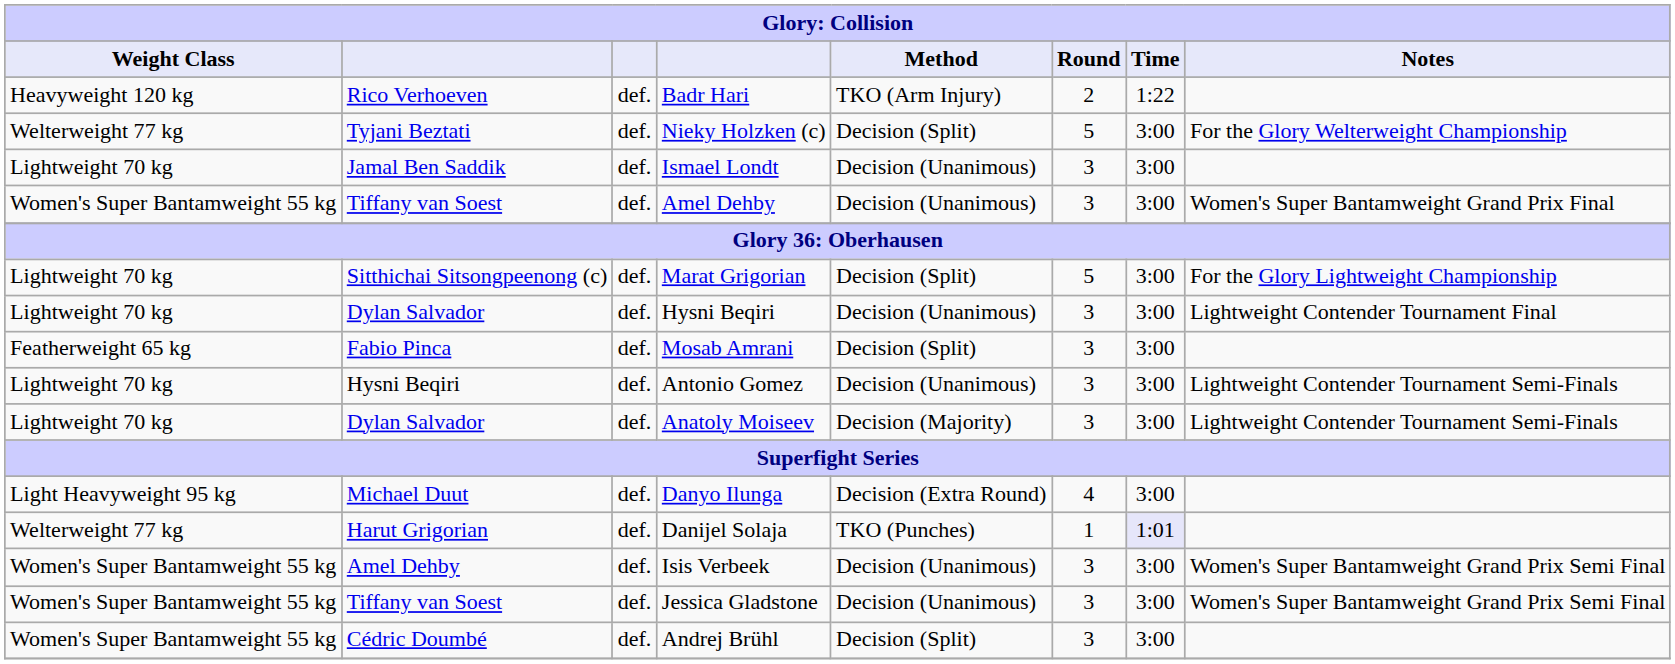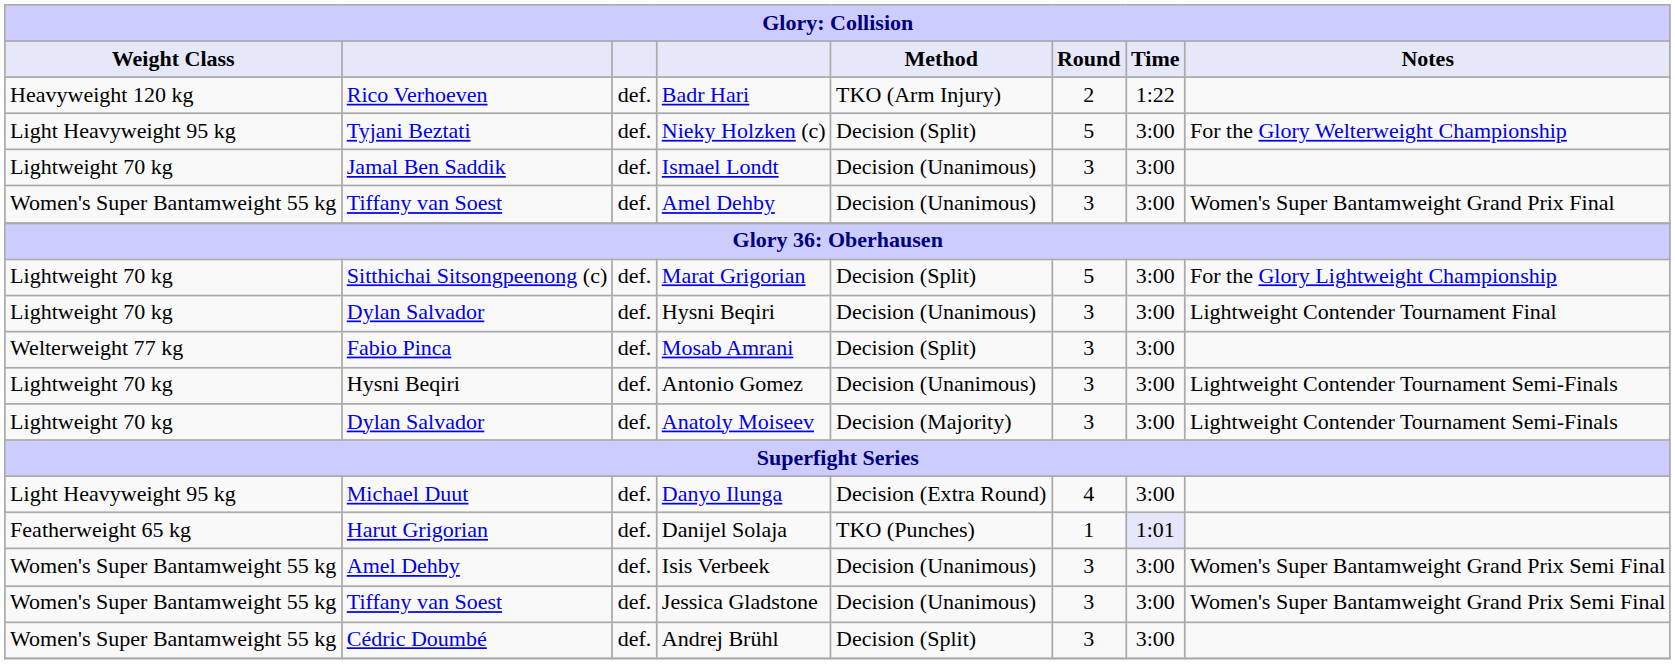Nieky Holzken (c) | Weight Class: Welterweight 77 kg -> Light Heavyweight 95 kg
Mosab Amrani | Weight Class: Featherweight 65 kg -> Welterweight 77 kg
Danijel Solaja | Weight Class: Welterweight 77 kg -> Featherweight 65 kg
